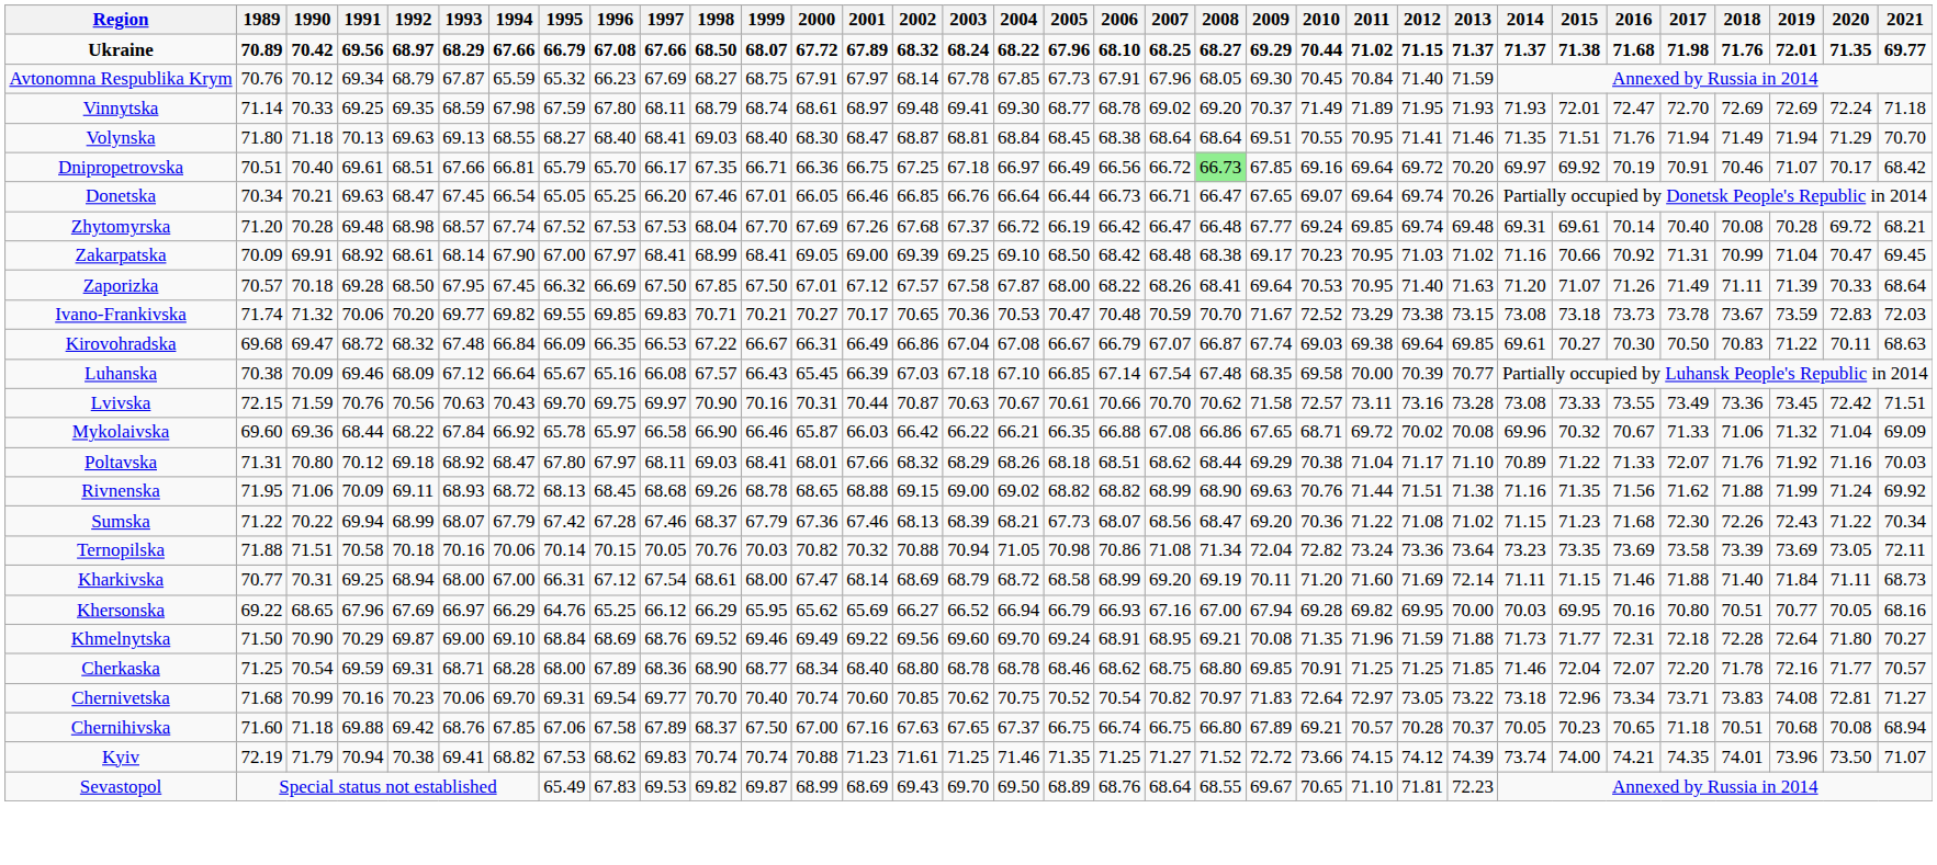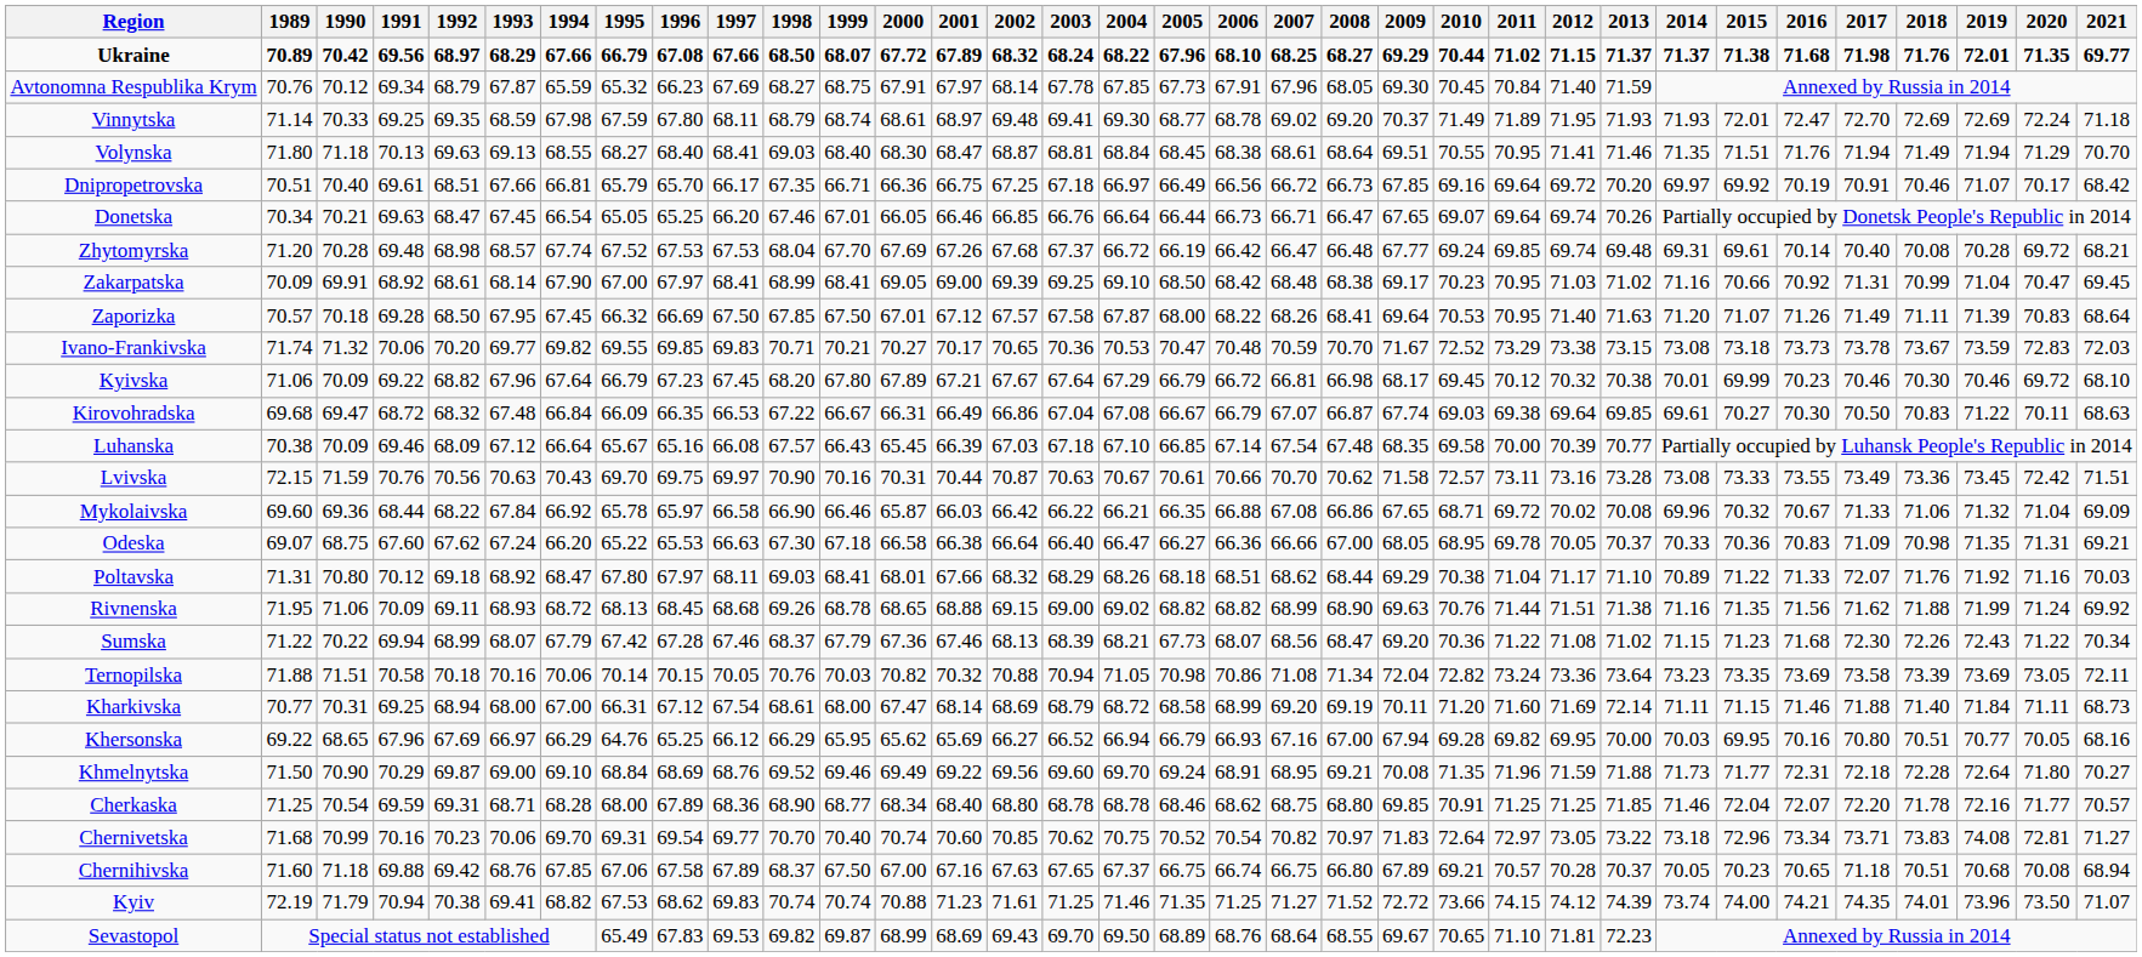Volynska | 2007: 68.64 -> 68.61
Dnipropetrovska | 2008: lightgreen background -> no background
Zaporizka | 2020: 70.33 -> 70.83
+ row: Kyivska | 71.06 | 70.09 | 69.22 | 68.82 | 67.96 | 67.64 | 66.79 | 67.23 | 67.45 | 68.20 | 67.80 | 67.89 | 67.21 | 67.67 | 67.64 | 67.29 | 66.79 | 66.72 | 66.81 | 66.98 | 68.17 | 69.45 | 70.12 | 70.32 | 70.38 | 70.01 | 69.99 | 70.23 | 70.46 | 70.30 | 70.46 | 69.72 | 68.10
+ row: Odeska | 69.07 | 68.75 | 67.60 | 67.62 | 67.24 | 66.20 | 65.22 | 65.53 | 66.63 | 67.30 | 67.18 | 66.58 | 66.38 | 66.64 | 66.40 | 66.47 | 66.27 | 66.36 | 66.66 | 67.00 | 68.05 | 68.95 | 69.78 | 70.05 | 70.37 | 70.33 | 70.36 | 70.83 | 71.09 | 70.98 | 71.35 | 71.31 | 69.21
